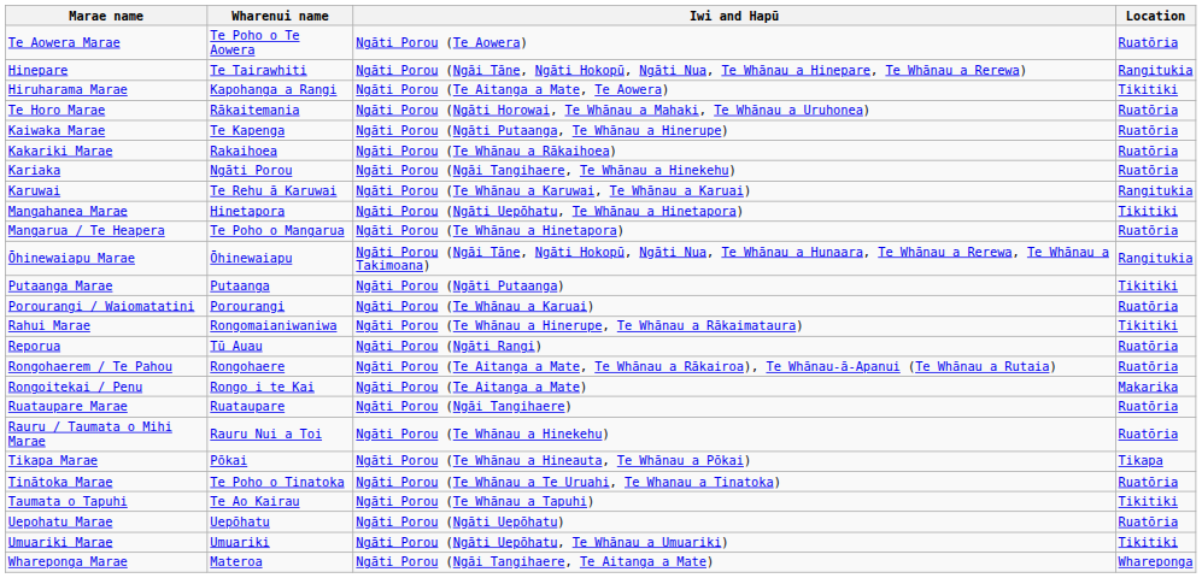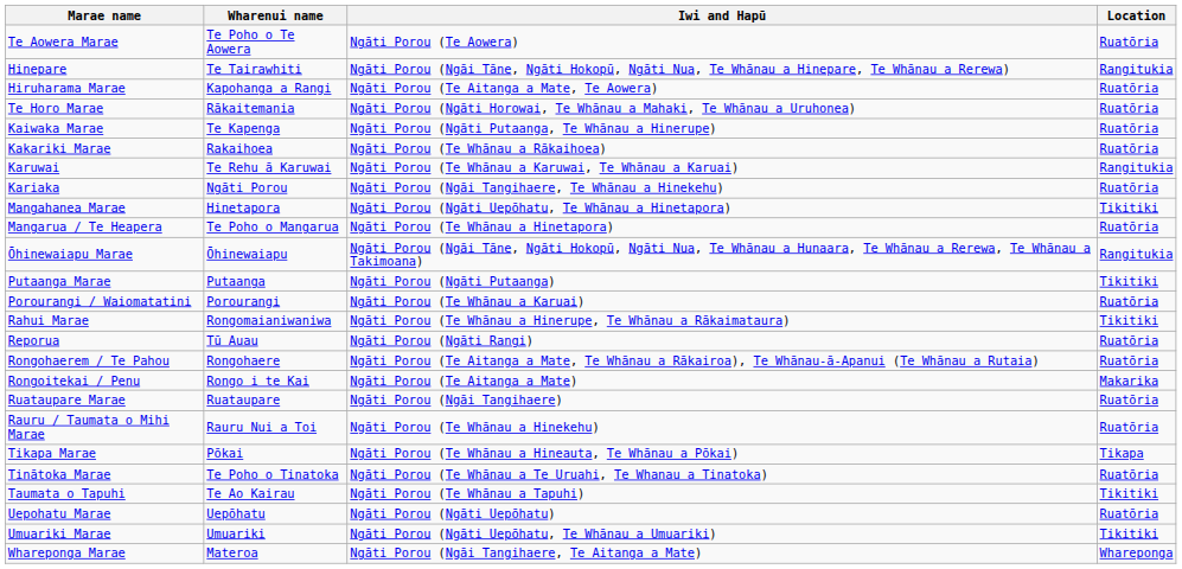Hiruharama Marae | Location: Tikitiki -> Ruatōria
rows swapped: Kariaka <-> Karuwai
